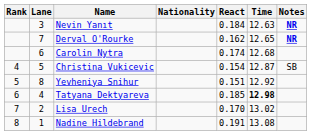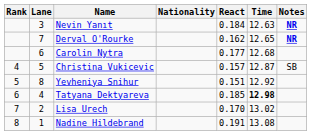Carolin Nytra | React: 0.174 -> 0.177
Christina Vukicevic | React: 0.154 -> 0.157
